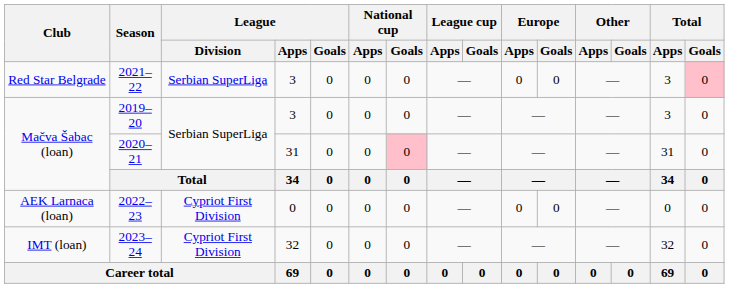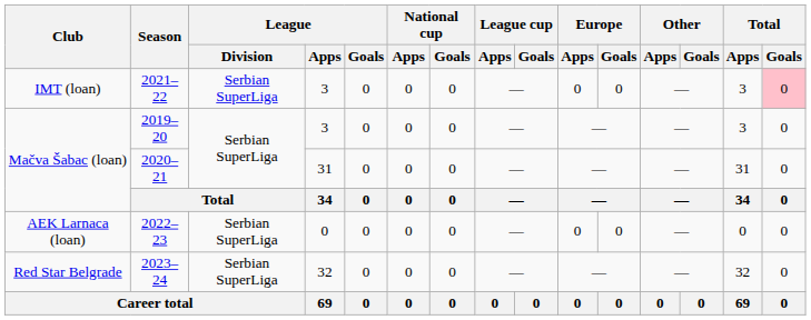2021–22 | Club: Red Star Belgrade -> IMT (loan)
2020–21 | National cup / Goals: pink background -> no background
2022–23 | League / Division: Cypriot First Division -> Serbian SuperLiga
2023–24 | Club: IMT (loan) -> Red Star Belgrade
2023–24 | League / Division: Cypriot First Division -> Serbian SuperLiga
